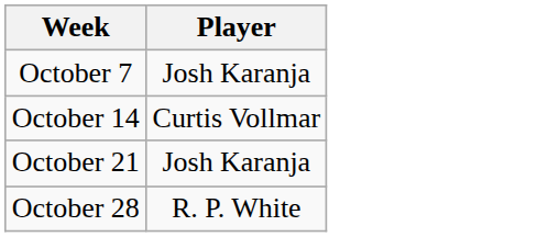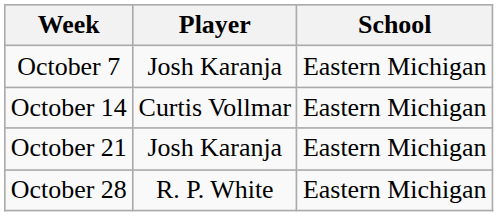+ column: School | Eastern Michigan | Eastern Michigan | Eastern Michigan | Eastern Michigan
